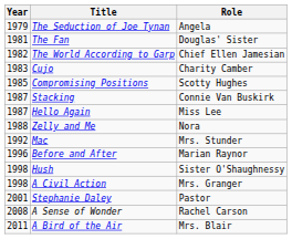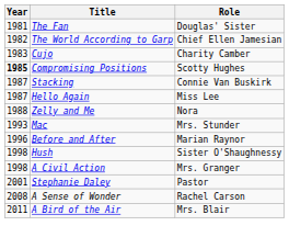- row: 1979 | The Seduction of Joe Tynan | Angela
Compromising Positions | Year: normal -> bold
Mac | Year: 1992 -> 1993
